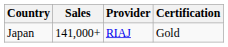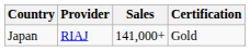columns swapped: Provider <-> Sales
